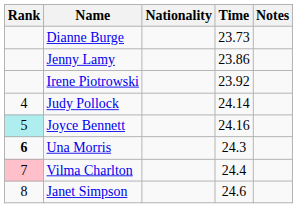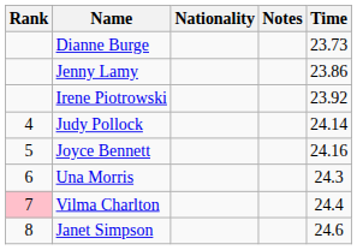columns swapped: Time <-> Notes
Joyce Bennett | Rank: paleturquoise background -> no background
Una Morris | Rank: bold -> normal
